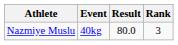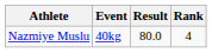Nazmiye Muslu | Rank: 3 -> 4
